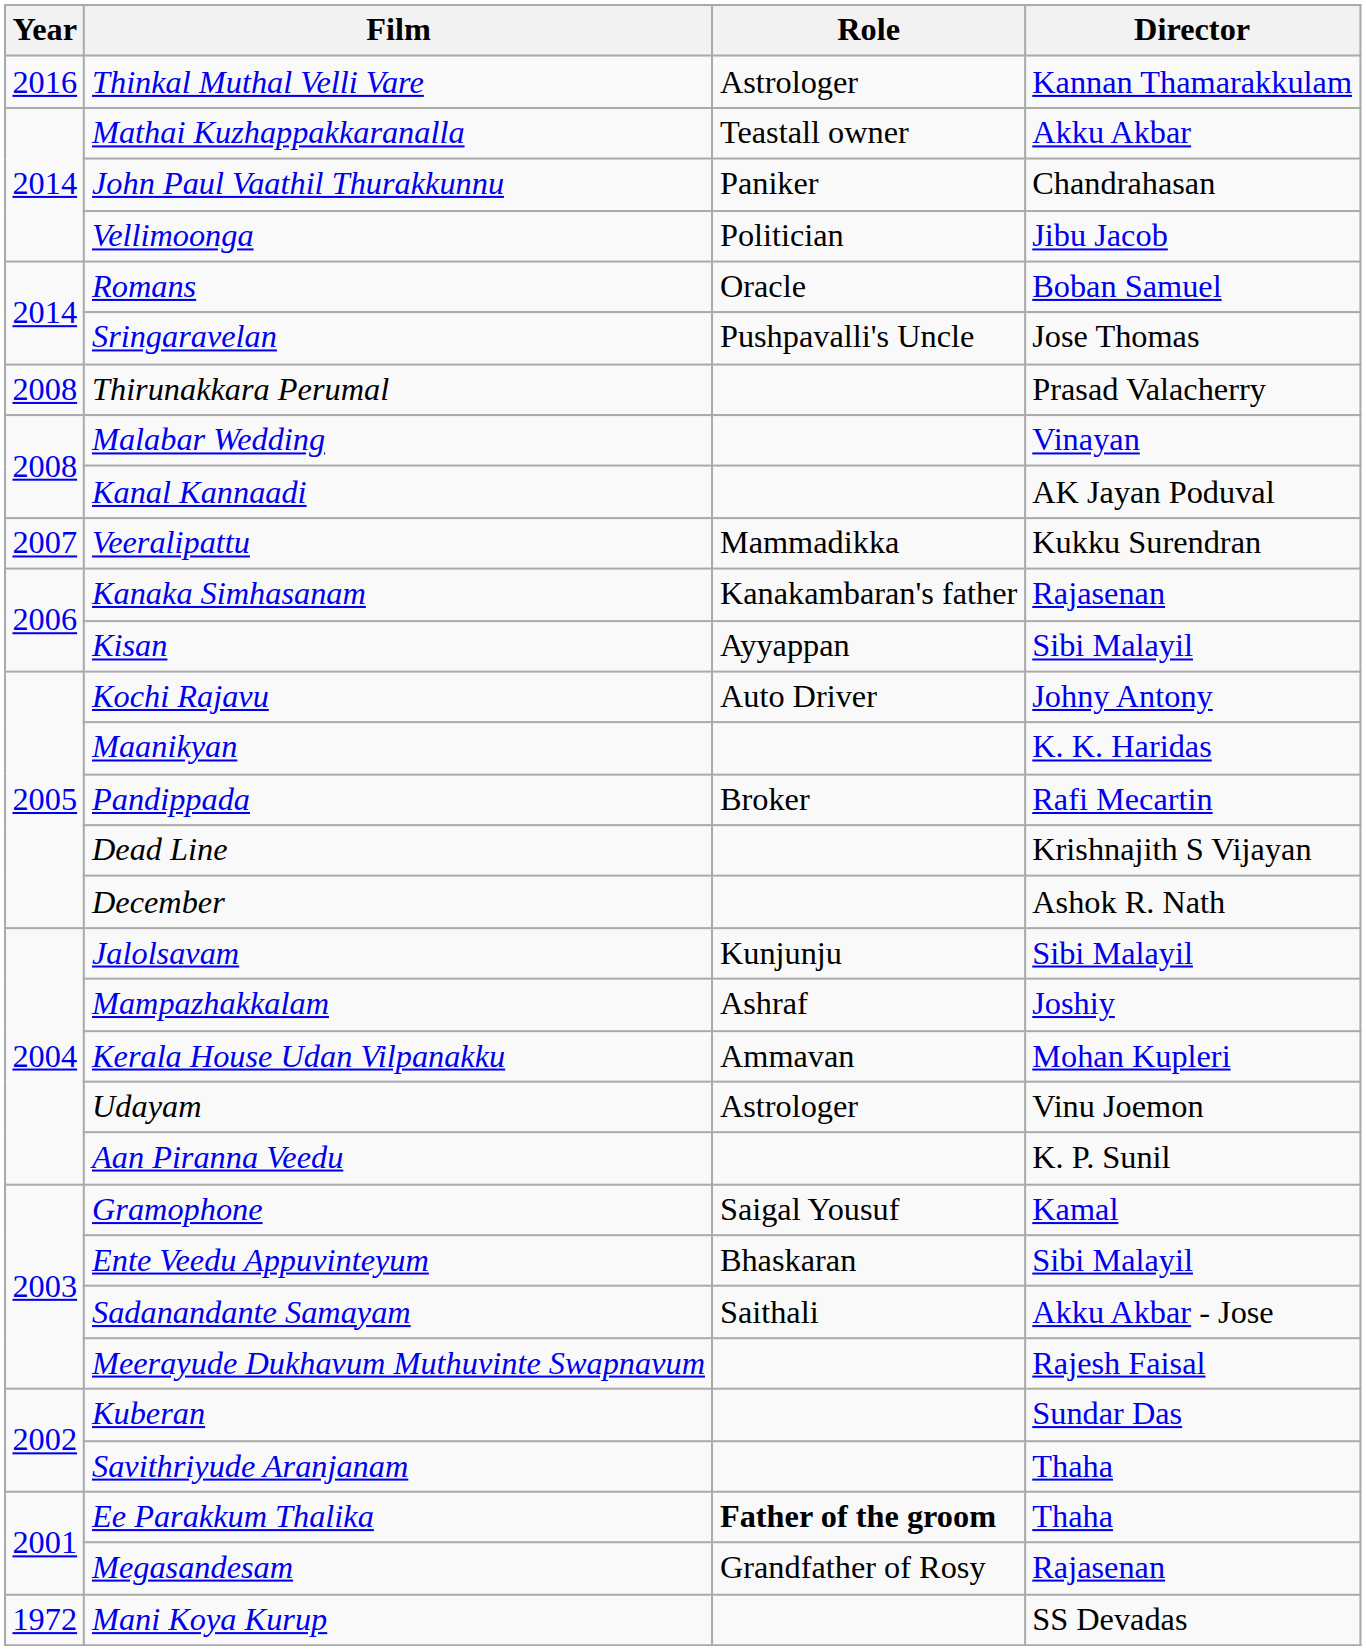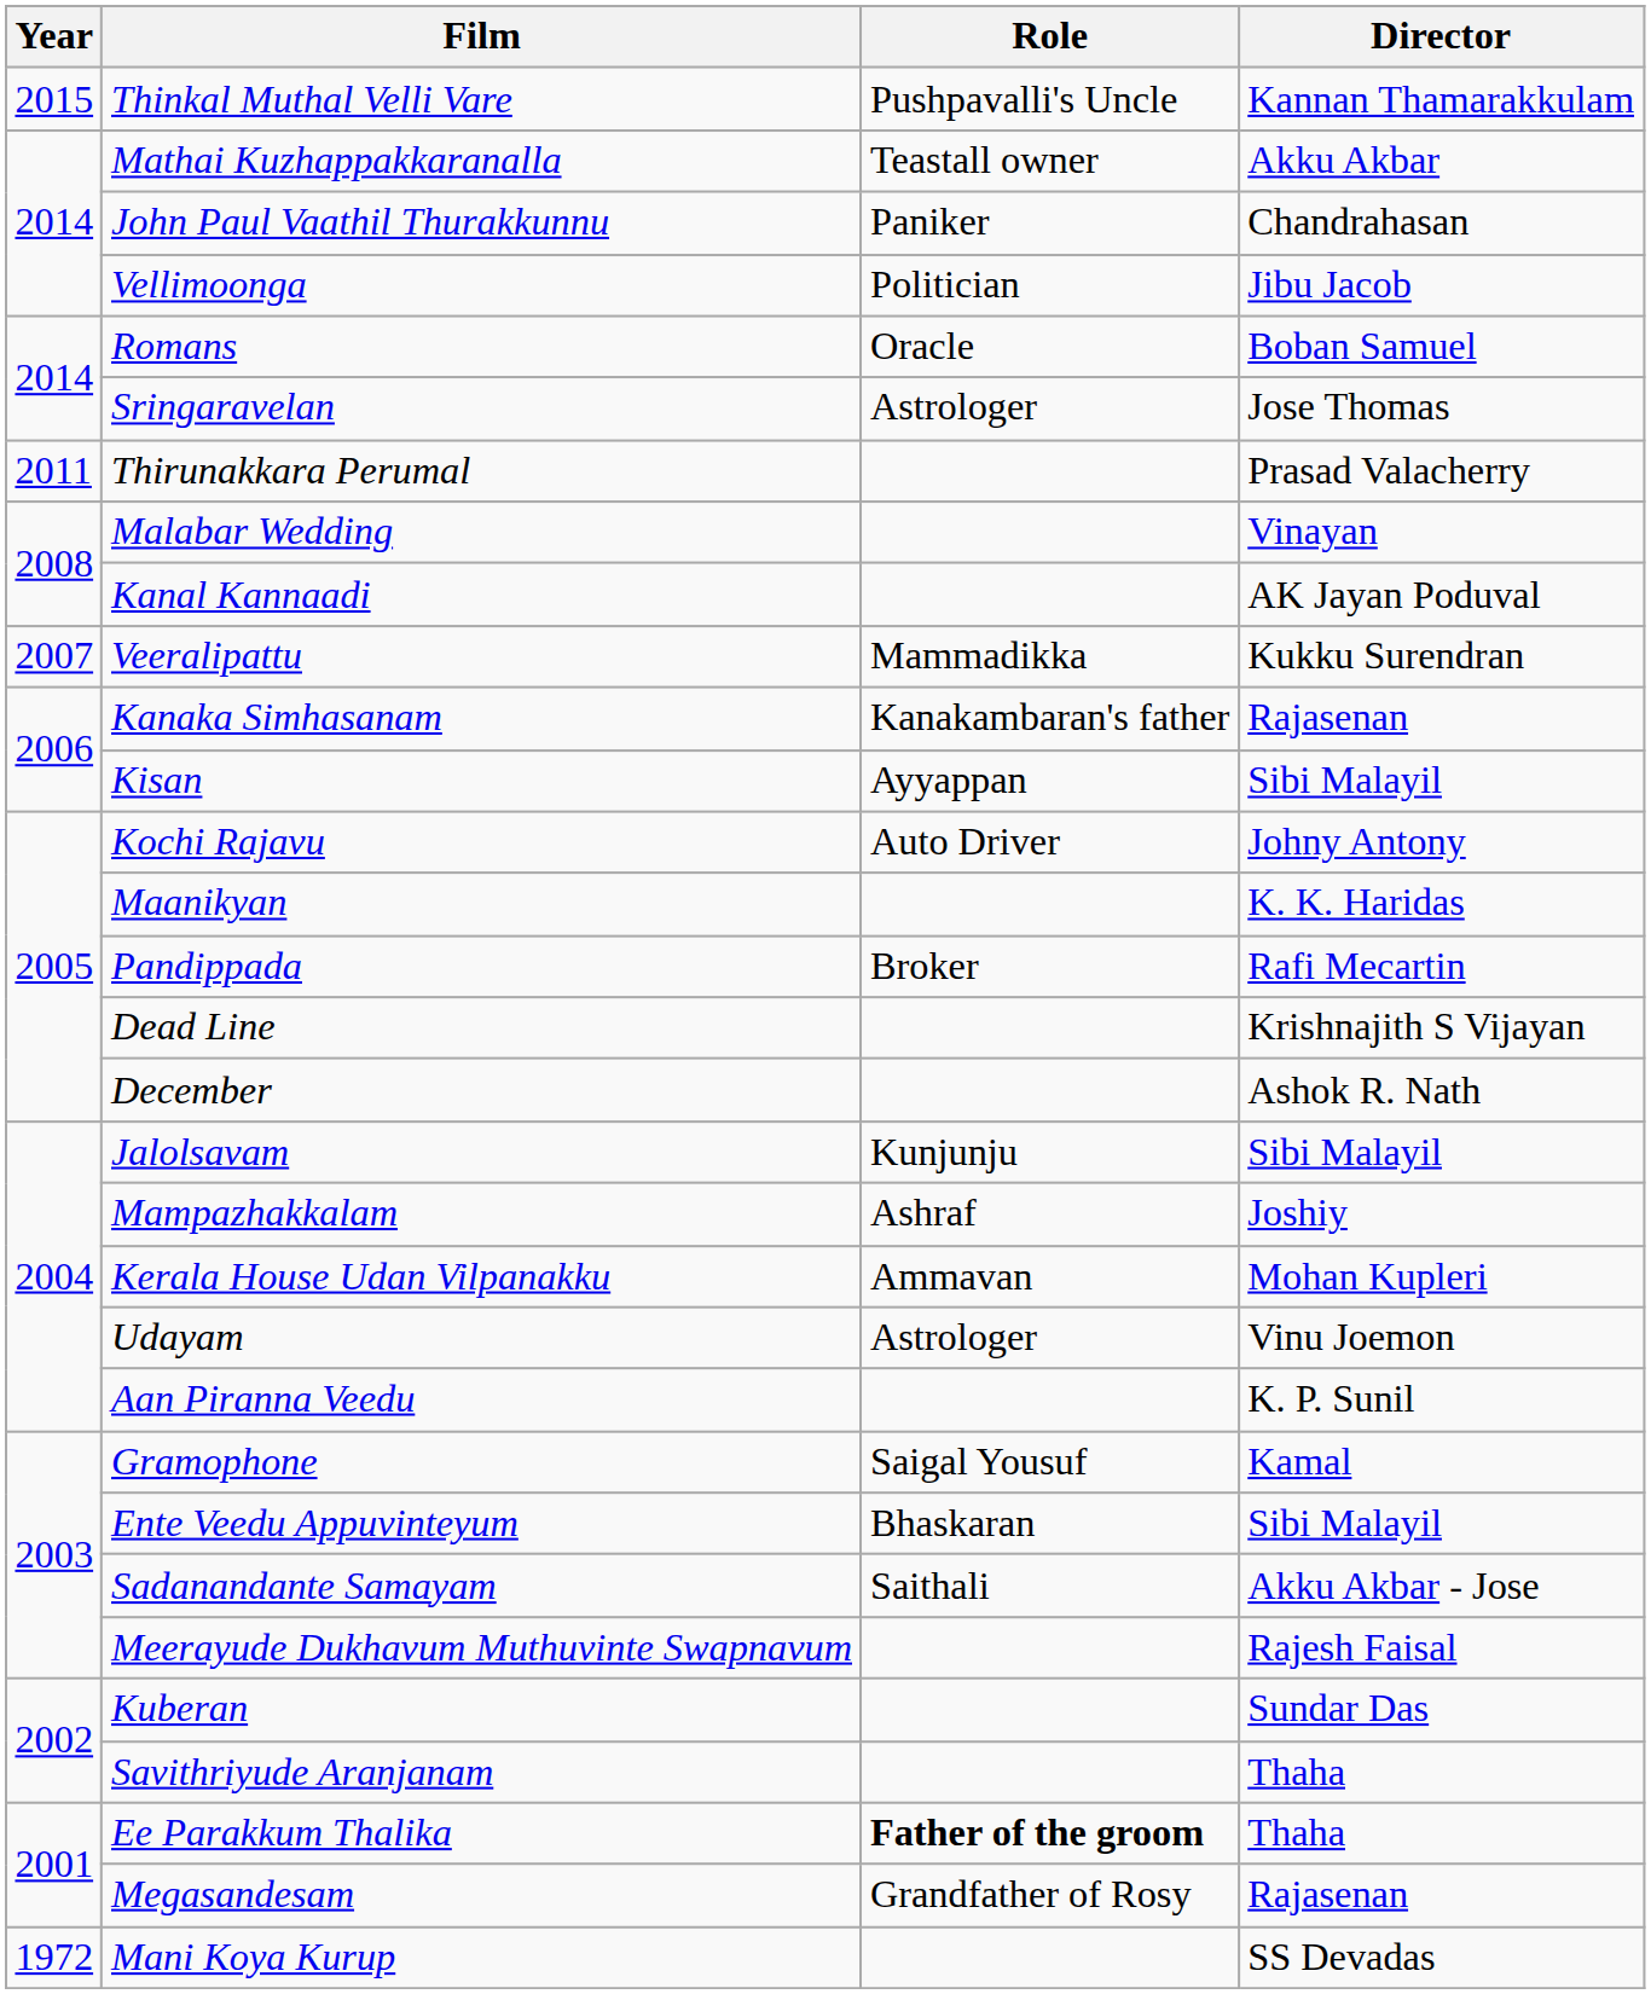Thinkal Muthal Velli Vare | Year: 2016 -> 2015
Thinkal Muthal Velli Vare | Role: Astrologer -> Pushpavalli's Uncle
Sringaravelan | Role: Pushpavalli's Uncle -> Astrologer
Thirunakkara Perumal | Year: 2008 -> 2011
